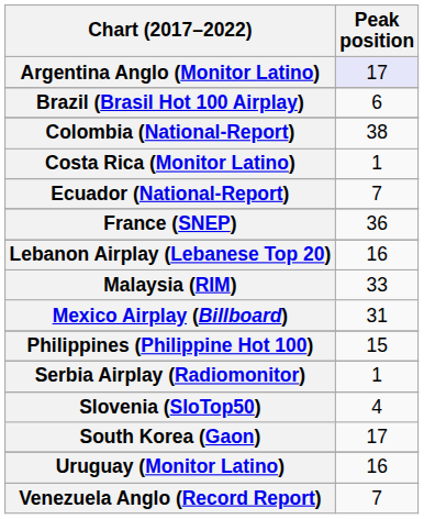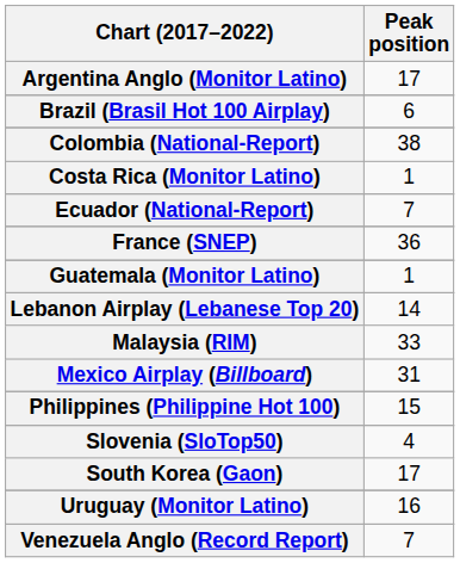Argentina Anglo (Monitor Latino) | Peak position: lavender background -> no background
+ row: Guatemala (Monitor Latino) | 1
Lebanon Airplay (Lebanese Top 20) | Peak position: 16 -> 14
- row: Serbia Airplay (Radiomonitor) | 1
